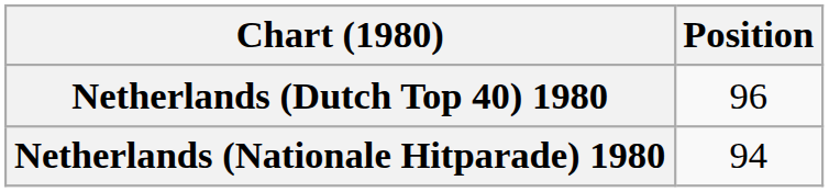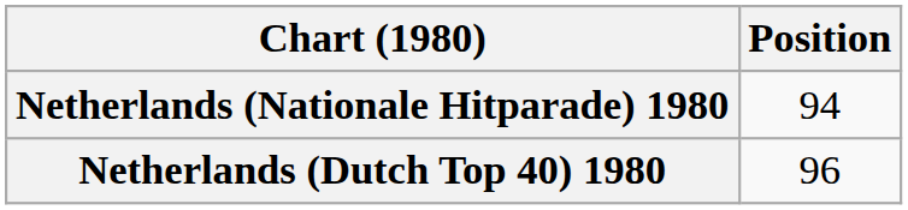rows swapped: Netherlands (Nationale Hitparade) 1980 <-> Netherlands (Dutch Top 40) 1980
